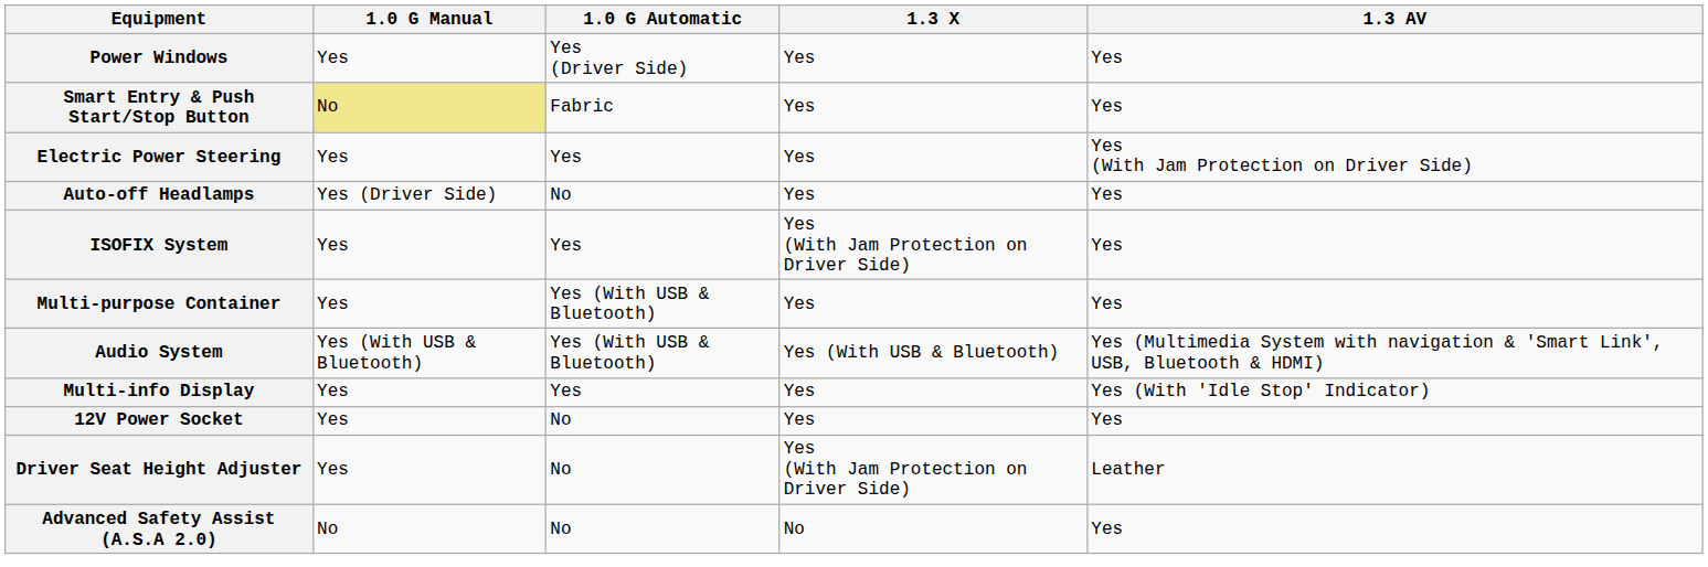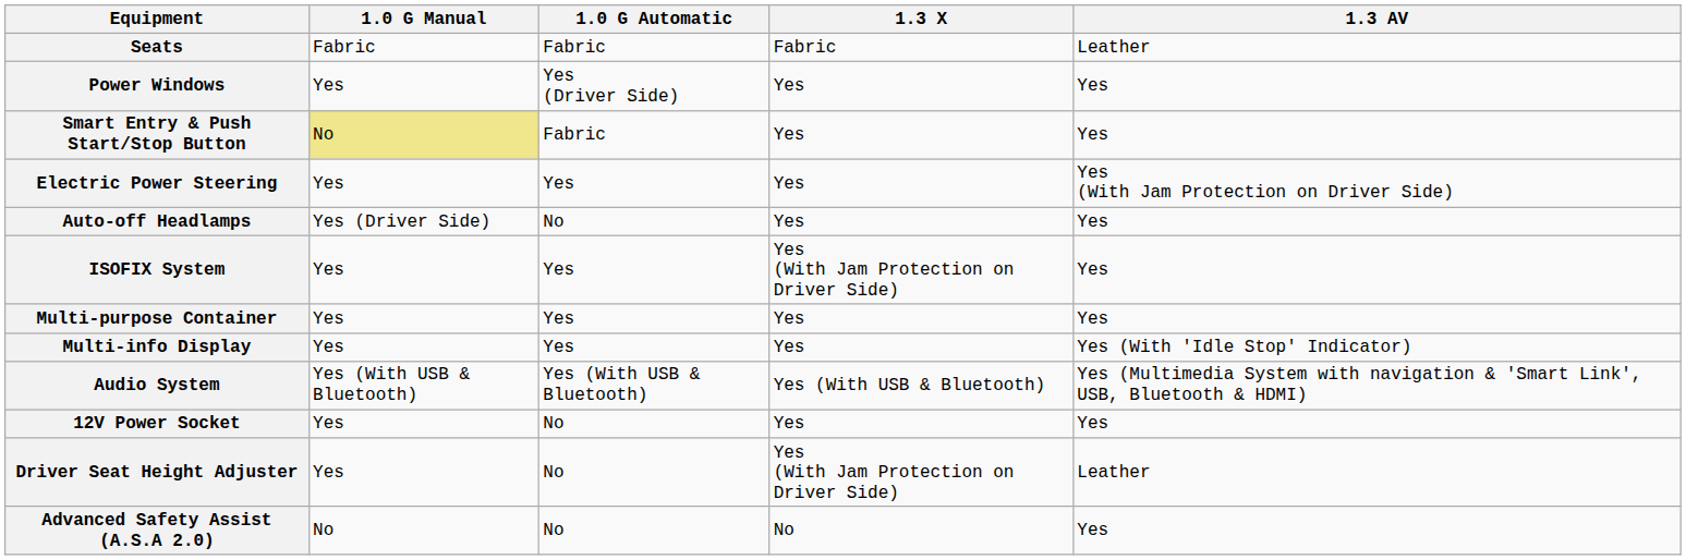+ row: Seats | Fabric | Fabric | Fabric | Leather
Multi-purpose Container | 1.0 G Automatic: Yes (With USB & Bluetooth) -> Yes
rows swapped: Audio System <-> Multi-info Display
